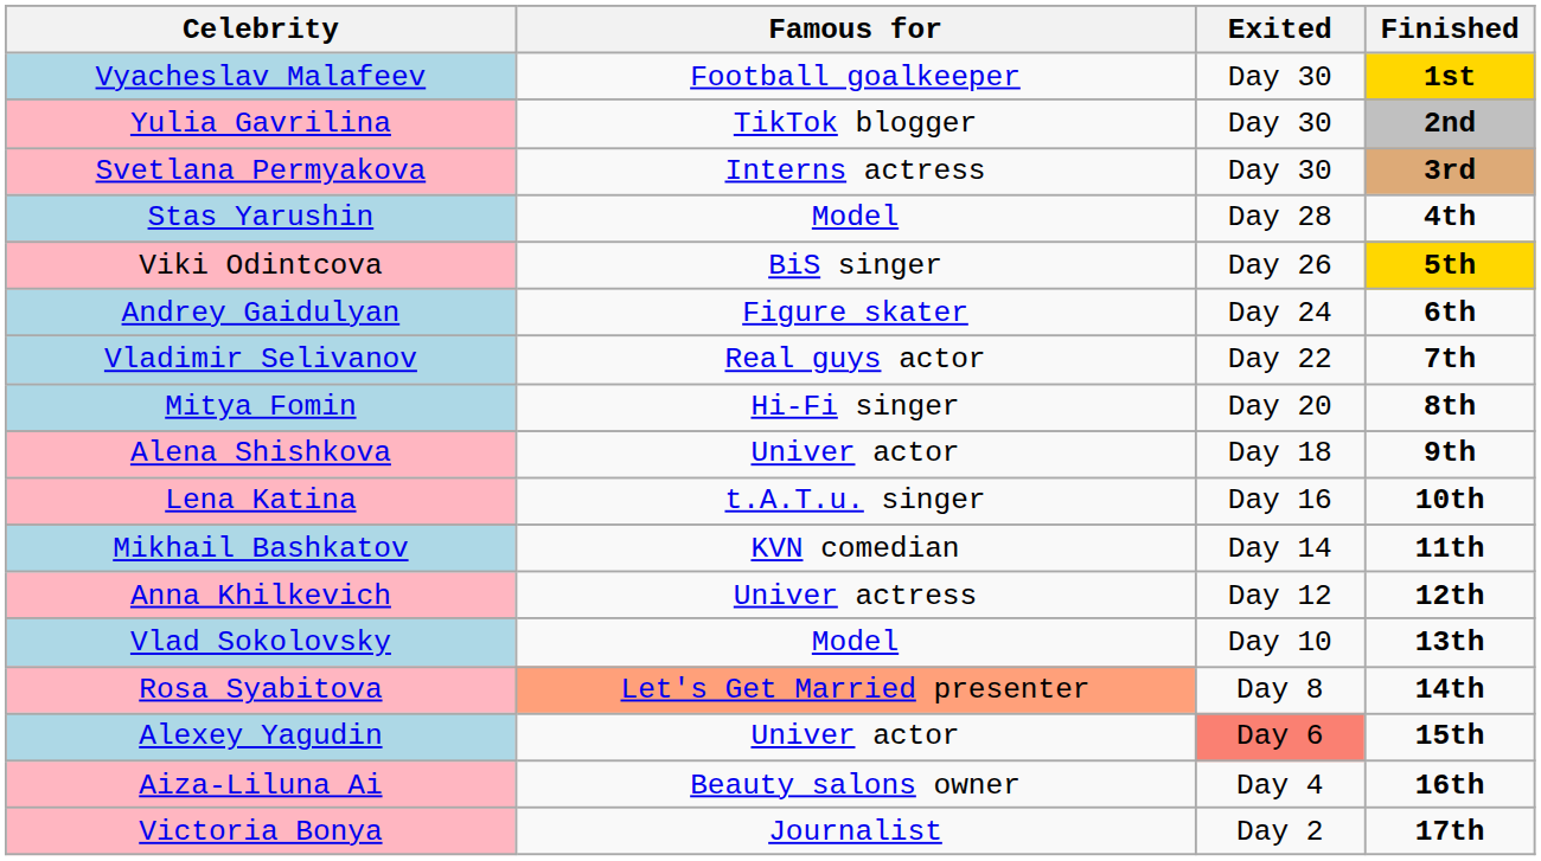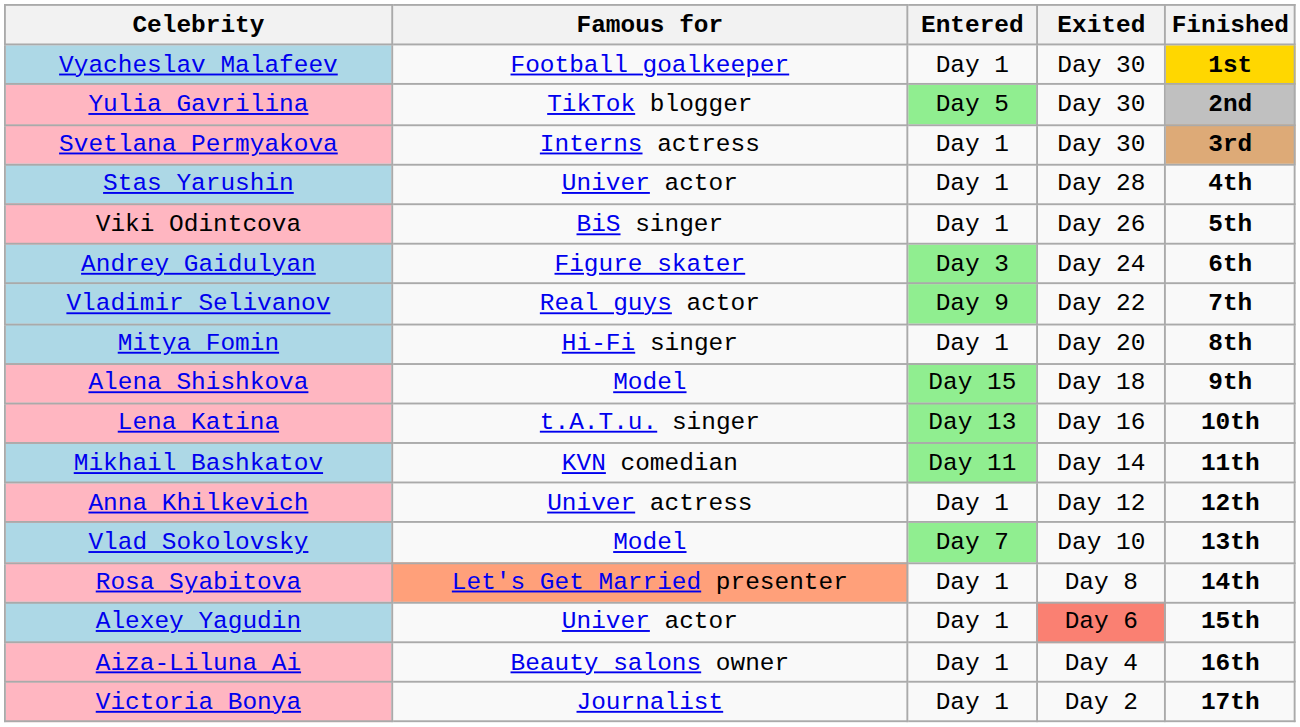+ column: Entered | Day 1 | Day 5 | Day 1 | Day 1 | Day 1 | Day 3 | Day 9 | Day 1 | Day 15 | Day 13 | Day 11 | Day 1 | Day 7 | Day 1 | Day 1 | Day 1 | Day 1
Stas Yarushin | Famous for: Model -> Univer actor
Viki Odintcova | Finished: gold background -> no background
Alena Shishkova | Famous for: Univer actor -> Model
